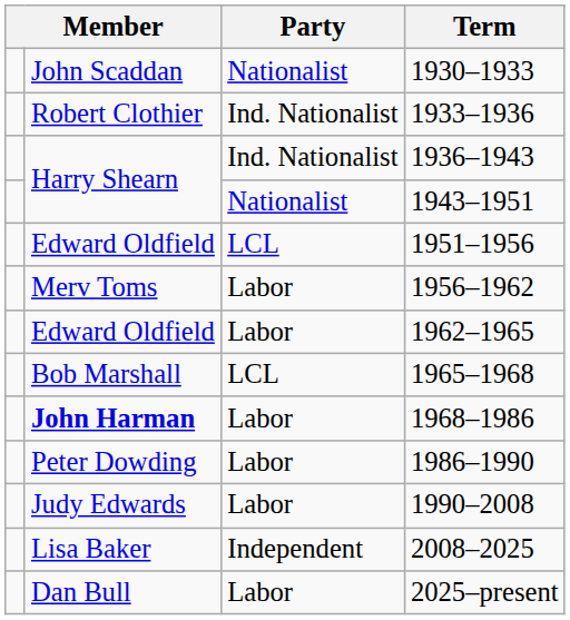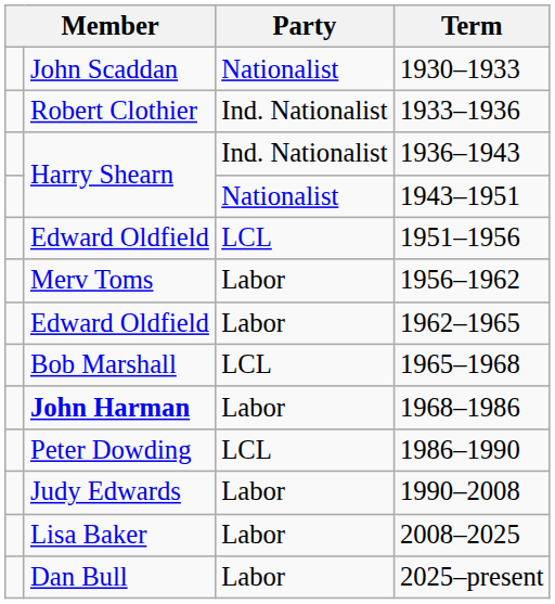1986–1990 | Party: Labor -> LCL
2008–2025 | Party: Independent -> Labor
